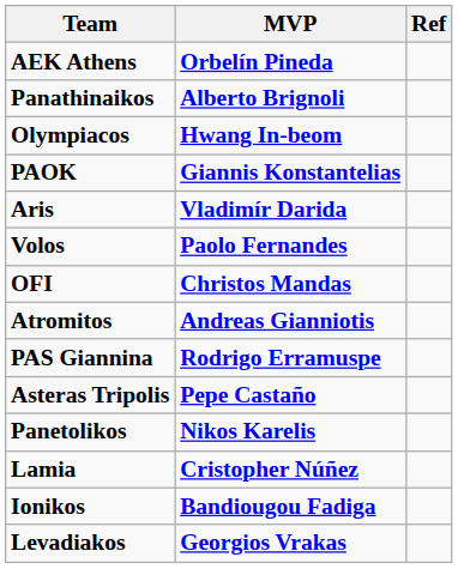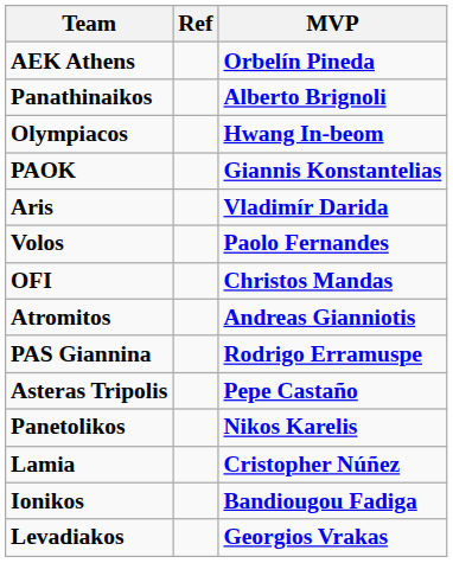columns swapped: MVP <-> Ref
